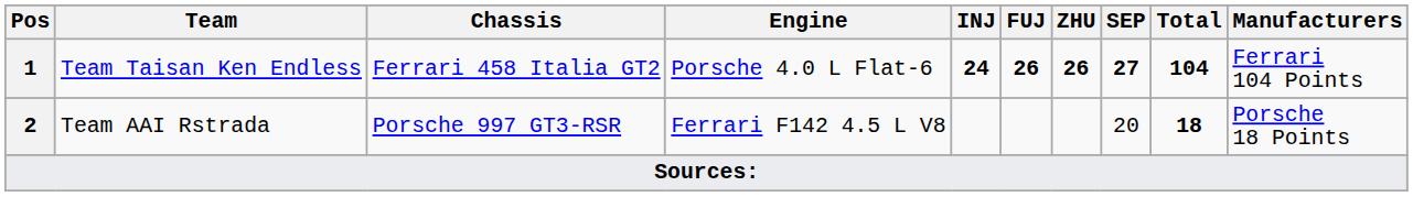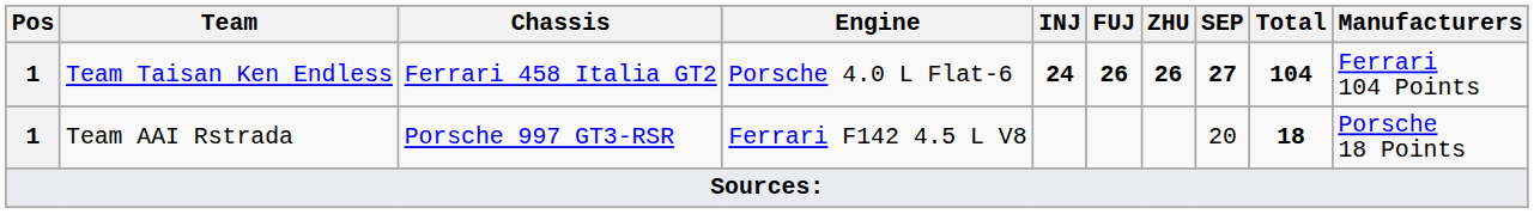Team AAI Rstrada | Pos: 2 -> 1
